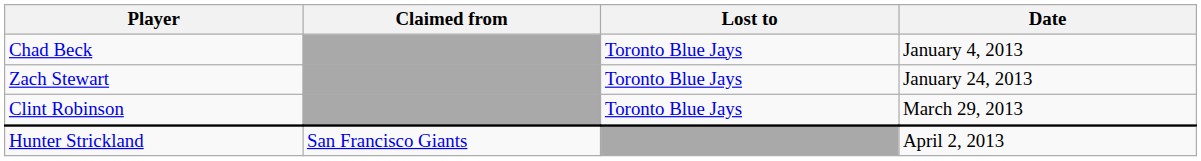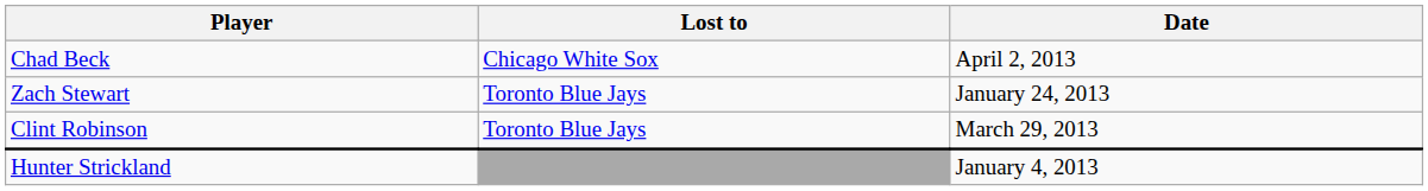- column: Claimed from | San Francisco Giants
Chad Beck | Lost to: Toronto Blue Jays -> Chicago White Sox
Chad Beck | Date: January 4, 2013 -> April 2, 2013
Hunter Strickland | Date: April 2, 2013 -> January 4, 2013
